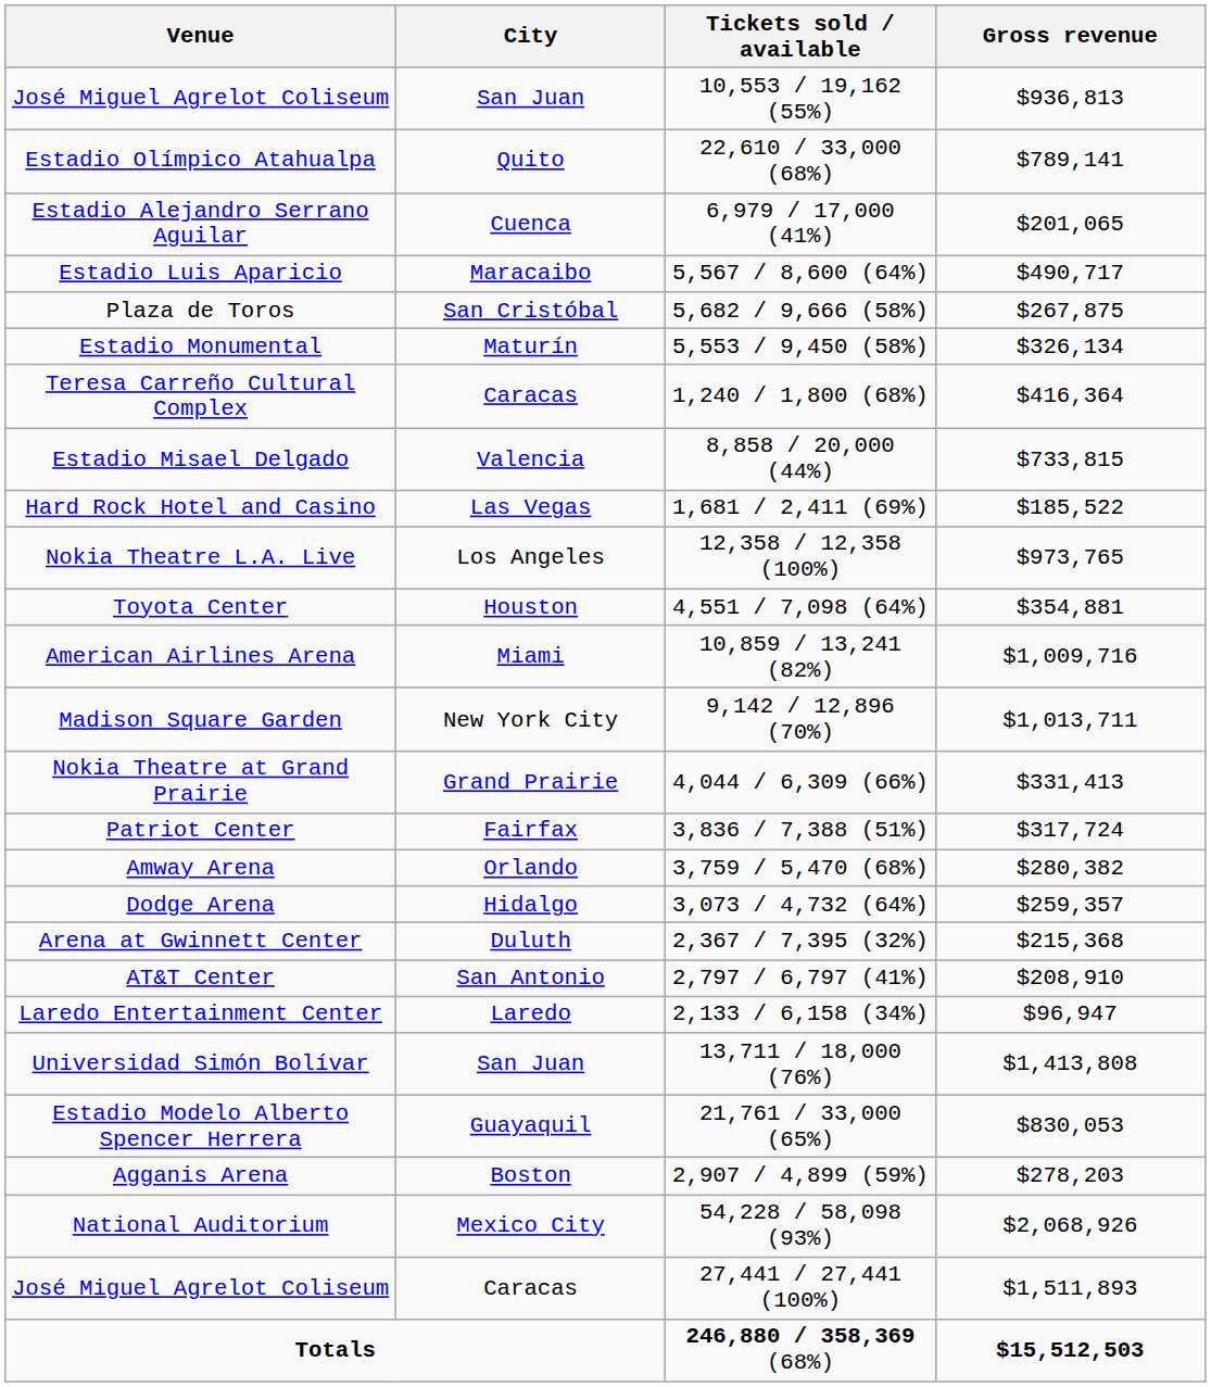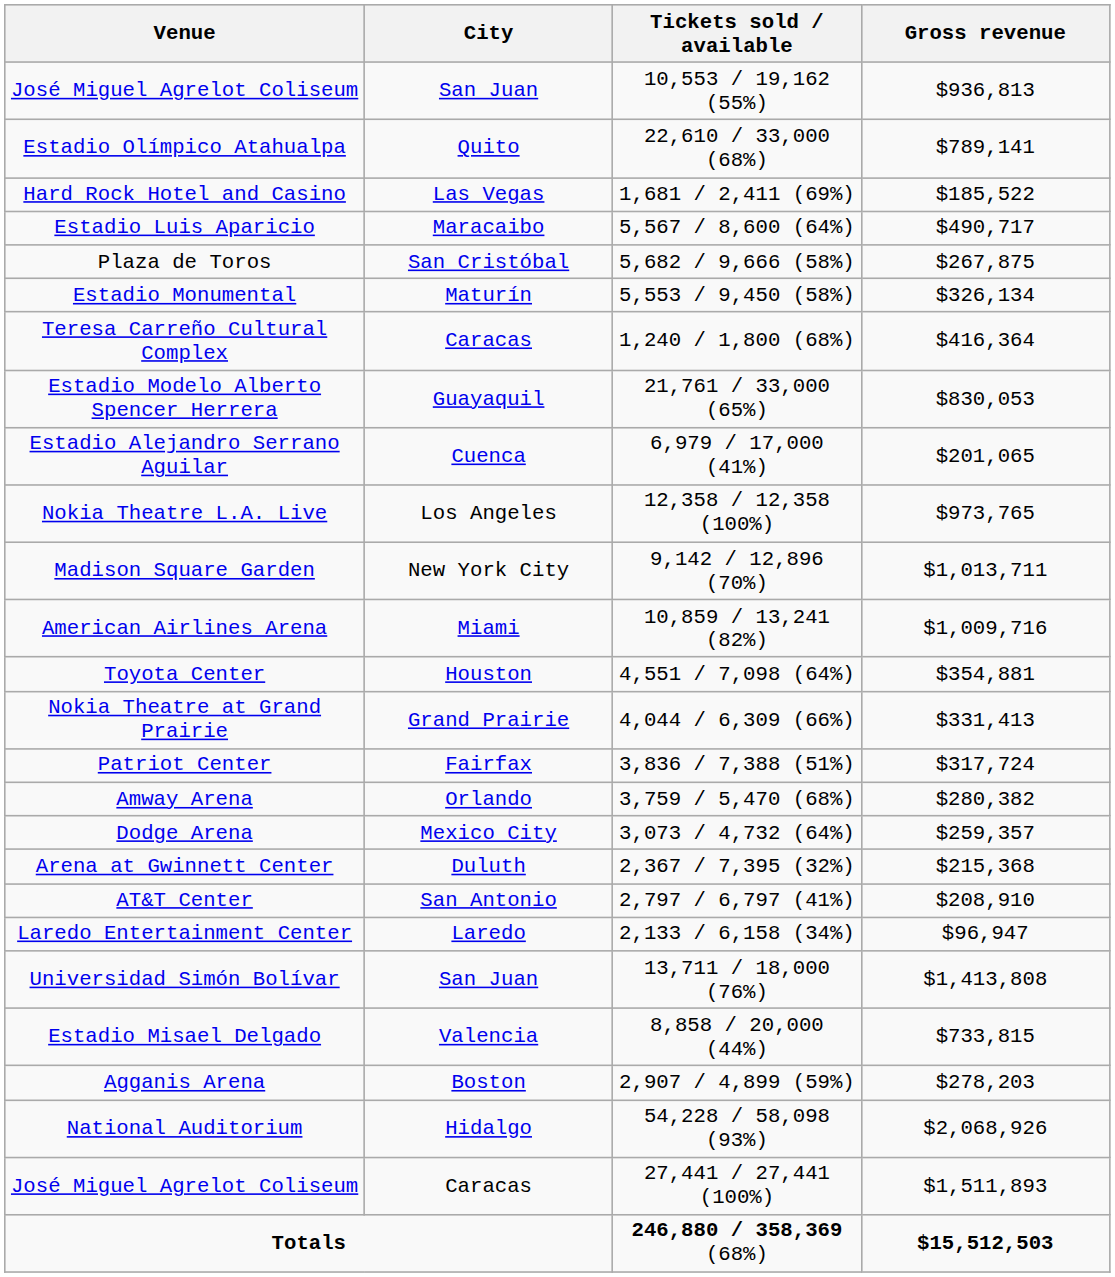rows swapped: Estadio Alejandro Serrano Aguilar <-> Hard Rock Hotel and Casino
rows swapped: Estadio Modelo Alberto Spencer Herrera <-> Estadio Misael Delgado
rows swapped: Madison Square Garden <-> Toyota Center
Dodge Arena | City: Hidalgo -> Mexico City
National Auditorium | City: Mexico City -> Hidalgo
